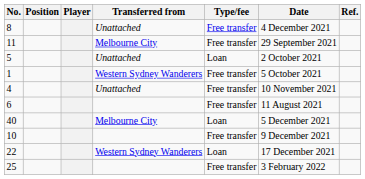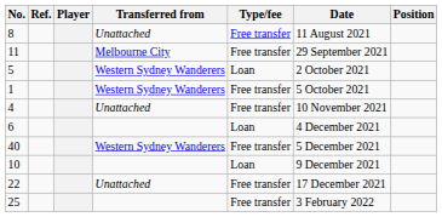columns swapped: Position <-> Ref.
8 | Date: 4 December 2021 -> 11 August 2021
5 | Transferred from: Unattached -> Western Sydney Wanderers
6 | Type/fee: Free transfer -> Loan
6 | Date: 11 August 2021 -> 4 December 2021
40 | Transferred from: Melbourne City -> Western Sydney Wanderers
40 | Type/fee: Loan -> Free transfer
10 | Type/fee: Free transfer -> Loan
22 | Transferred from: Western Sydney Wanderers -> Unattached
22 | Type/fee: Loan -> Free transfer
